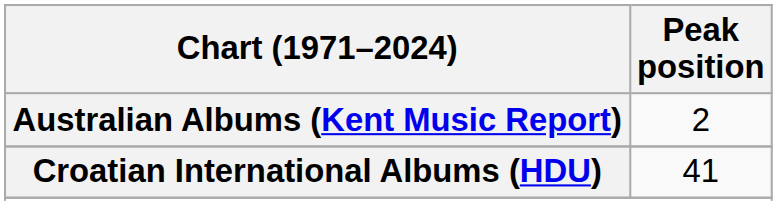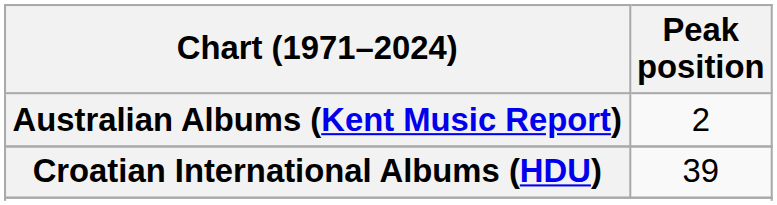Croatian International Albums (HDU) | Peak position: 41 -> 39
